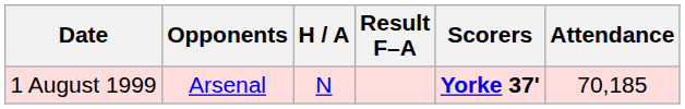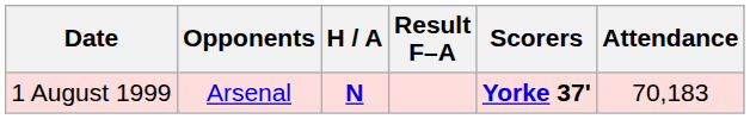1 August 1999 | H / A: normal -> bold
1 August 1999 | Attendance: 70,185 -> 70,183
